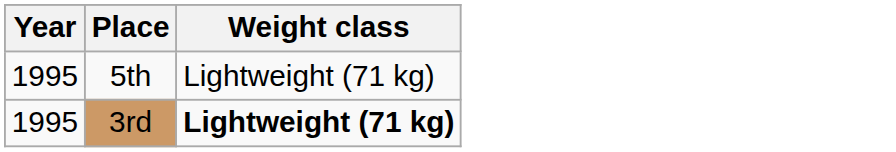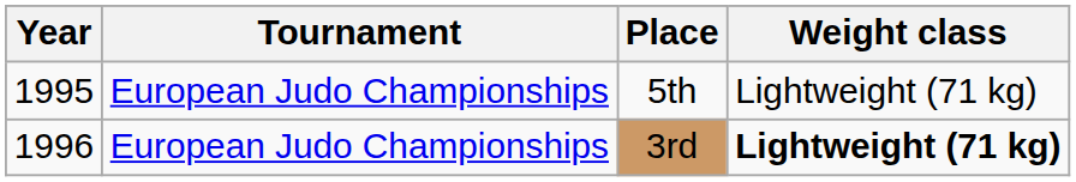+ column: Tournament | European Judo Championships | European Judo Championships
3rd | Year: 1995 -> 1996
